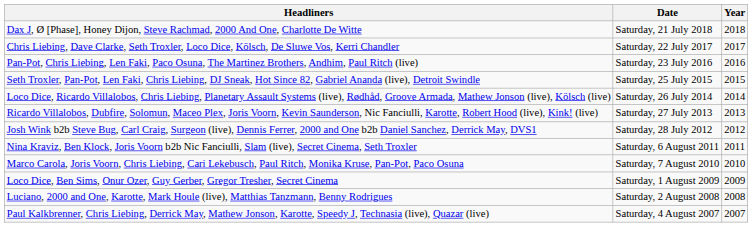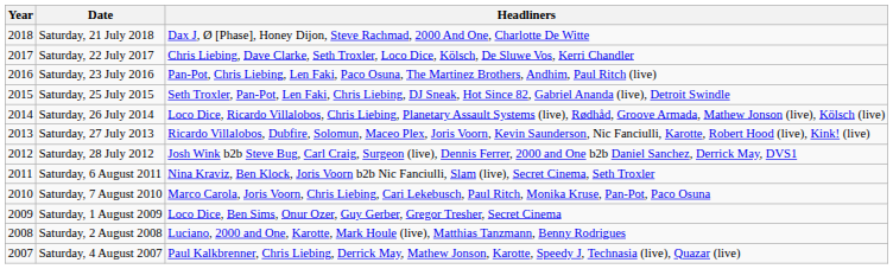columns swapped: Year <-> Headliners
